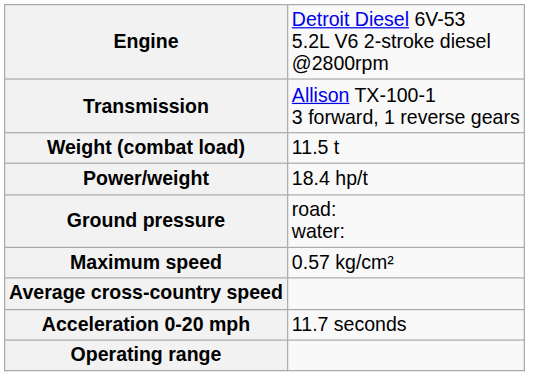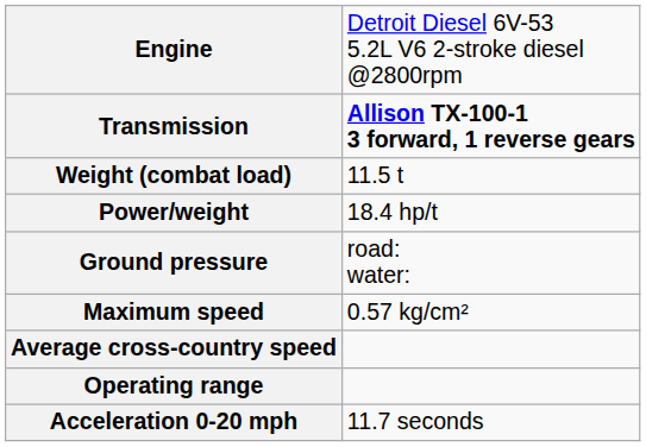Transmission | column 2: normal -> bold
rows swapped: Acceleration 0-20 mph <-> Operating range
